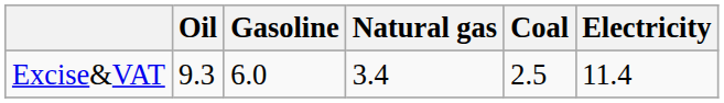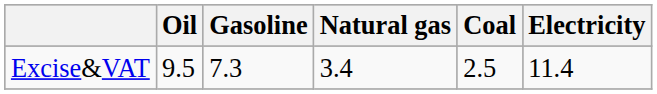Excise&VAT | Oil: 9.3 -> 9.5
Excise&VAT | Gasoline: 6.0 -> 7.3
